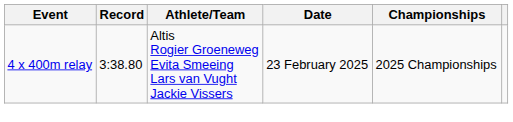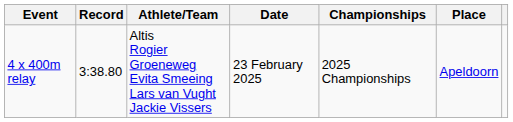+ column: Place | Apeldoorn
